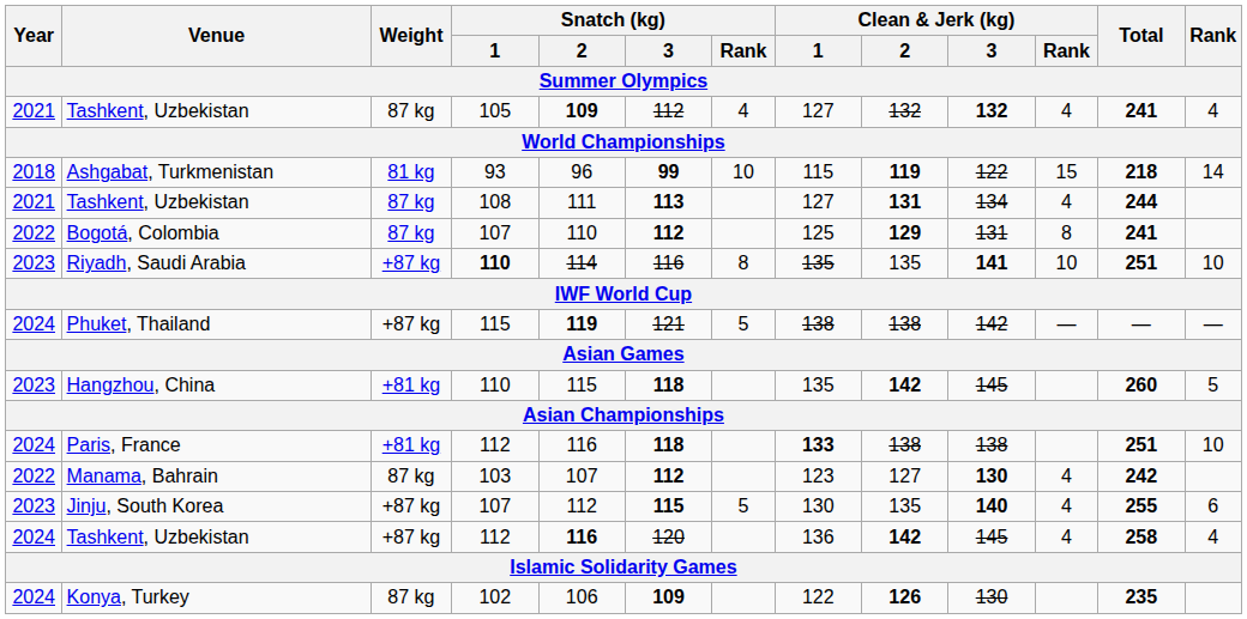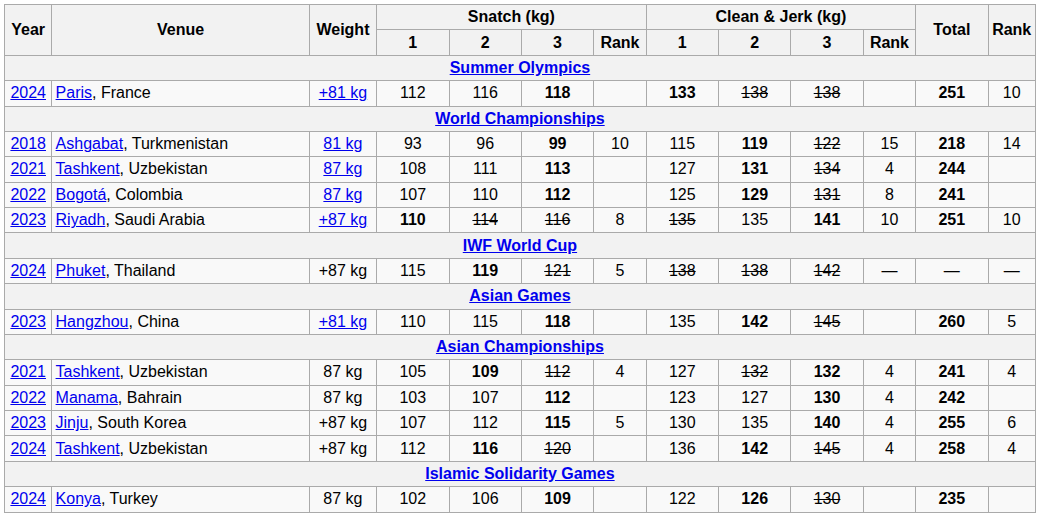rows swapped: Paris, France <-> Tashkent, Uzbekistan / 105
